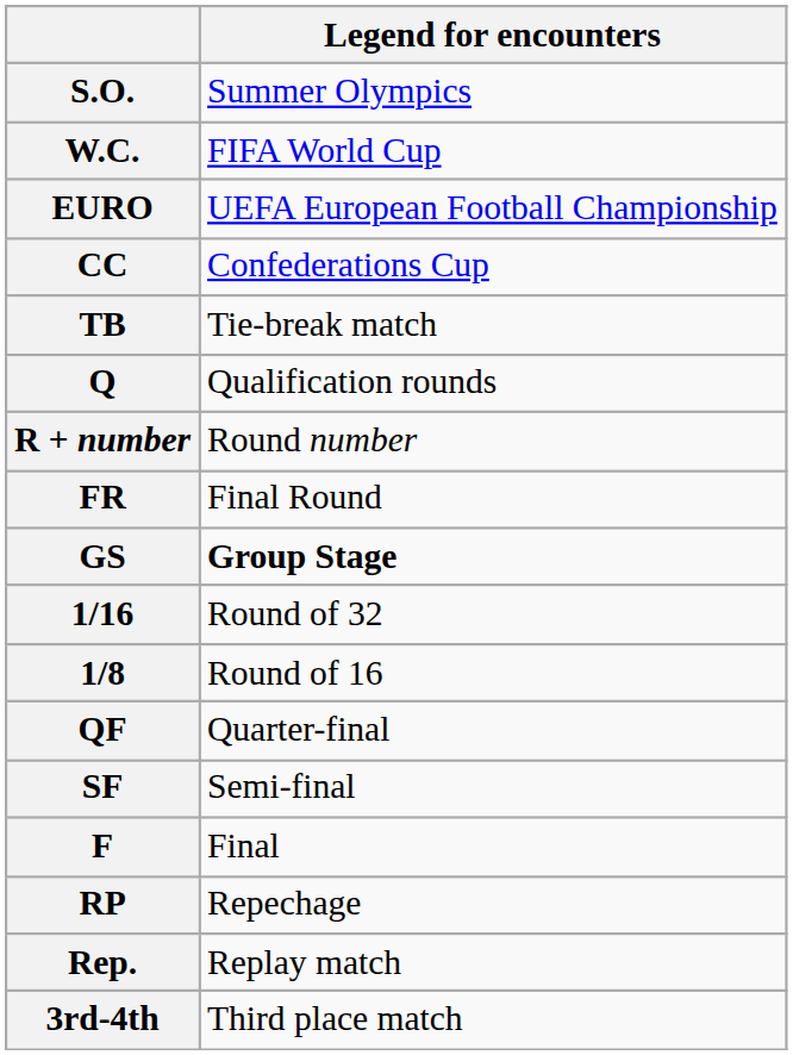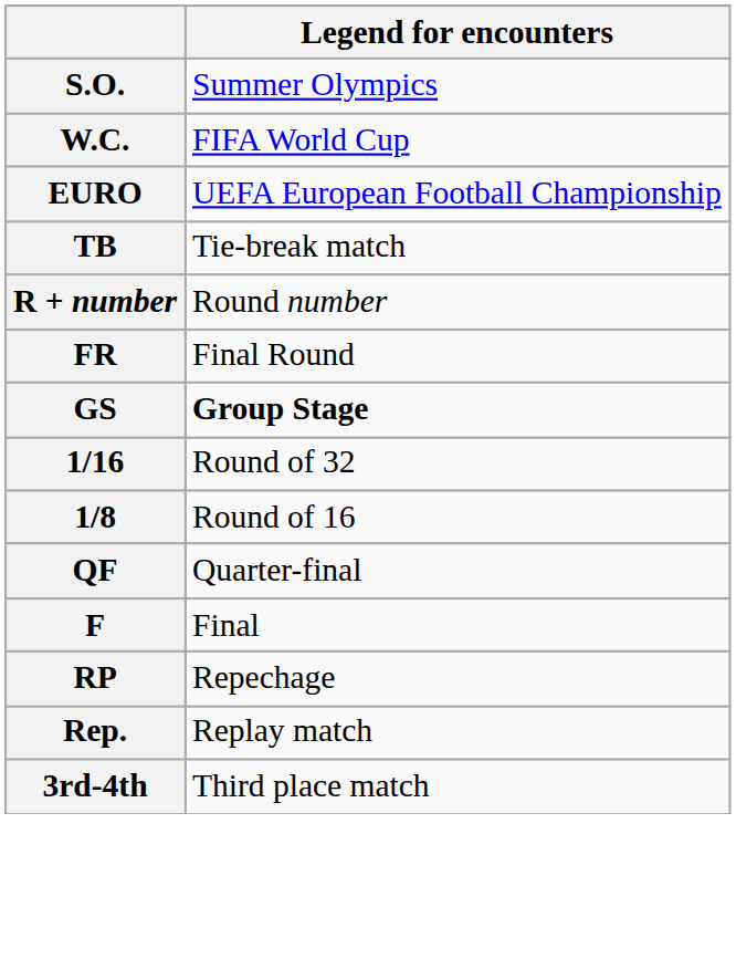- row: CC | Confederations Cup
- row: Q | Qualification rounds
- row: SF | Semi-final
